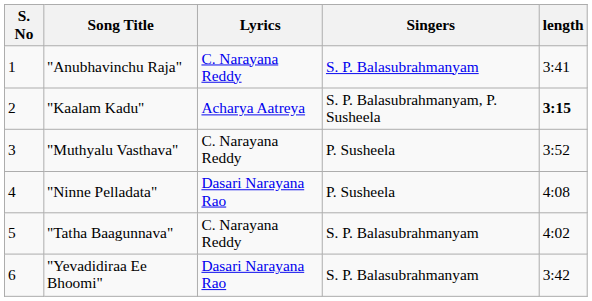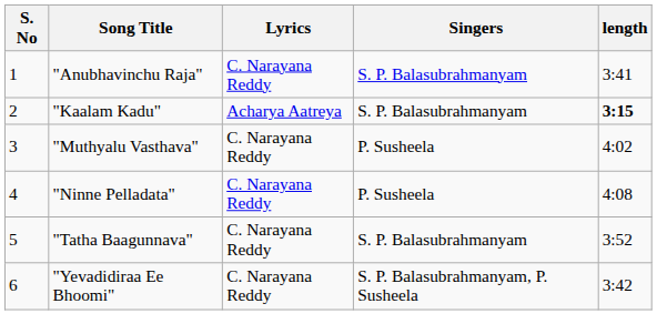"Kaalam Kadu" | Singers: S. P. Balasubrahmanyam, P. Susheela -> S. P. Balasubrahmanyam
"Muthyalu Vasthava" | length: 3:52 -> 4:02
"Ninne Pelladata" | Lyrics: Dasari Narayana Rao -> C. Narayana Reddy
"Tatha Baagunnava" | length: 4:02 -> 3:52
"Yevadidiraa Ee Bhoomi" | Lyrics: Dasari Narayana Rao -> C. Narayana Reddy
"Yevadidiraa Ee Bhoomi" | Singers: S. P. Balasubrahmanyam -> S. P. Balasubrahmanyam, P. Susheela
